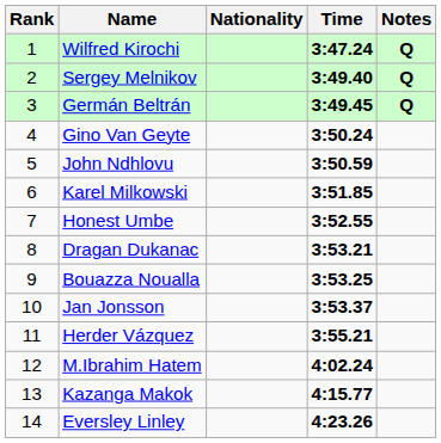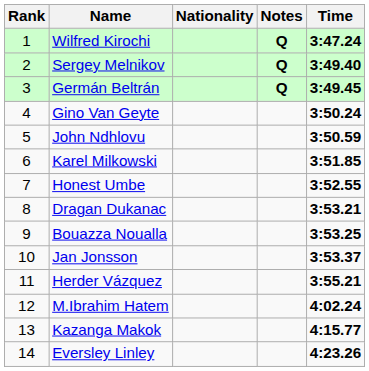columns swapped: Time <-> Notes
